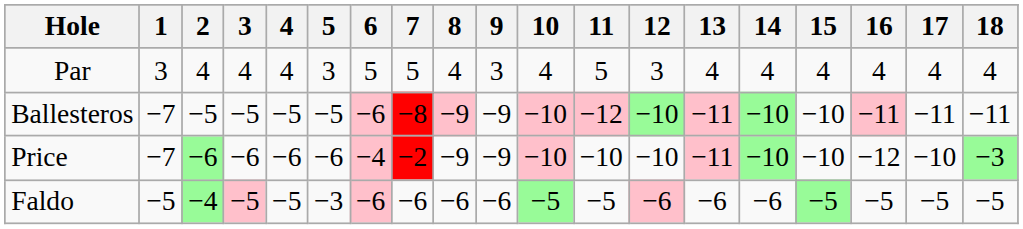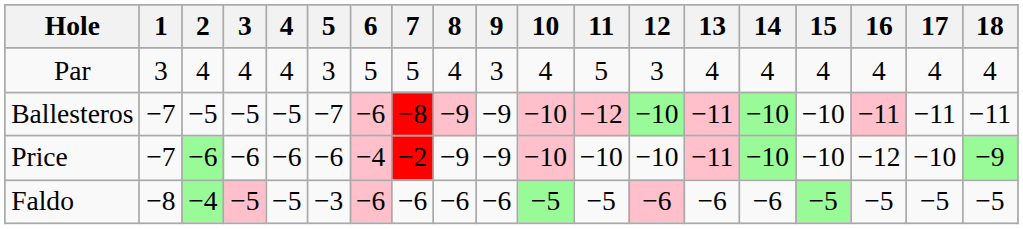Ballesteros | 5: −5 -> −7
Price | 18: −3 -> −9
Faldo | 1: −5 -> −8
